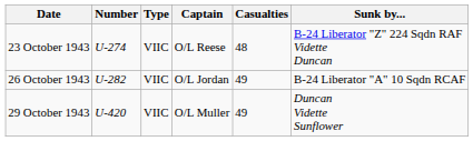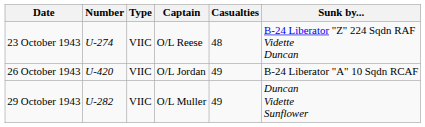26 October 1943 | Number: U-282 -> U-420
29 October 1943 | Number: U-420 -> U-282
